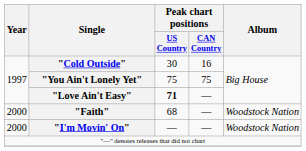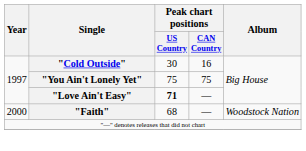- row: 2000 | "I'm Movin' On" | — | — | Woodstock Nation
